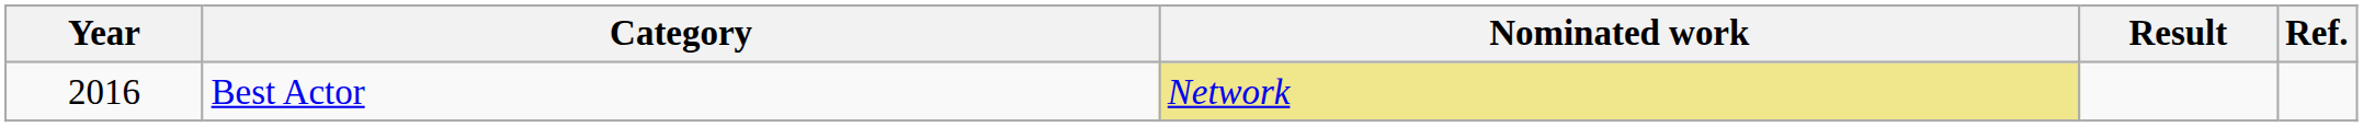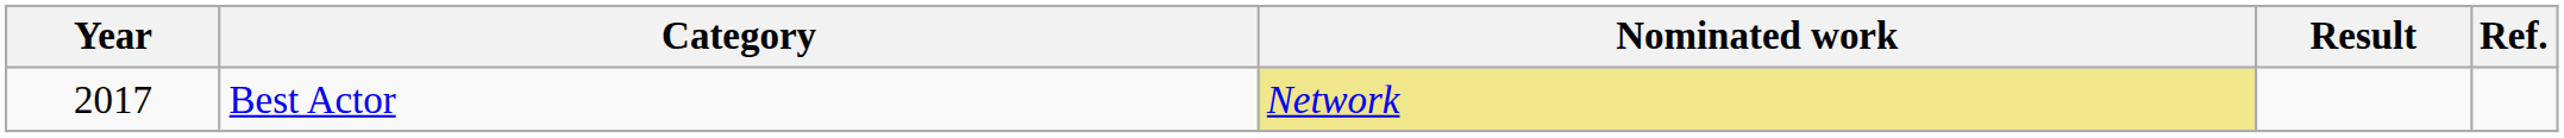Best Actor | Year: 2016 -> 2017
